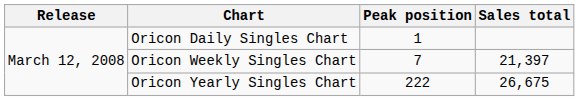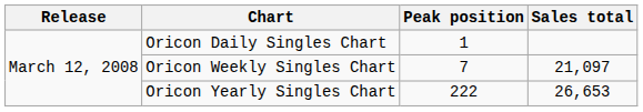Oricon Weekly Singles Chart | Sales total: 21,397 -> 21,097
Oricon Yearly Singles Chart | Sales total: 26,675 -> 26,653
